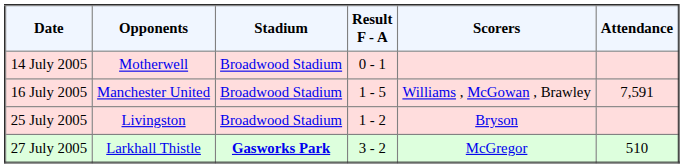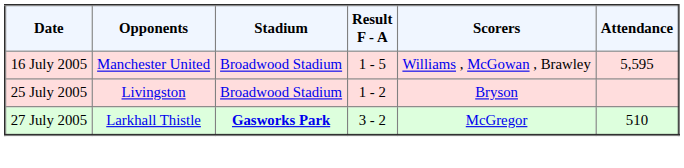- row: 14 July 2005 | Motherwell | Broadwood Stadium | 0 - 1
16 July 2005 | Attendance: 7,591 -> 5,595
